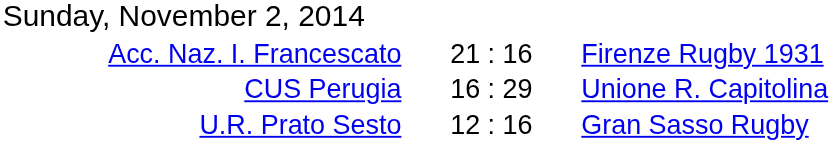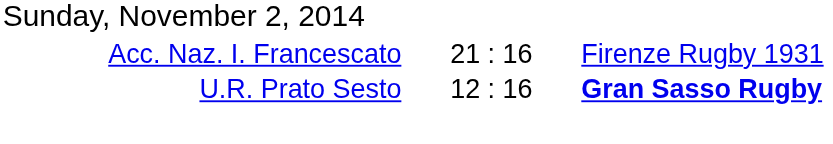- row: CUS Perugia | 16 : 29 | Unione R. Capitolina
U.R. Prato Sesto | column 3: normal -> bold
